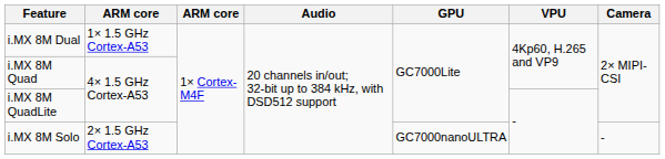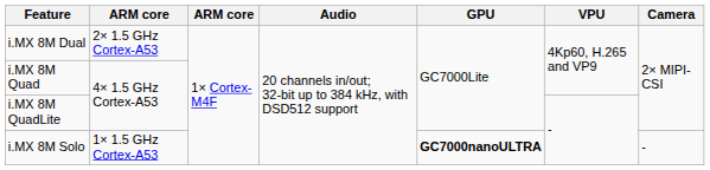i.MX 8M Dual | column 2: 1× 1.5 GHz Cortex-A53 -> 2× 1.5 GHz Cortex-A53
i.MX 8M Solo | column 2: 2× 1.5 GHz Cortex-A53 -> 1× 1.5 GHz Cortex-A53
i.MX 8M Solo | GPU: normal -> bold
